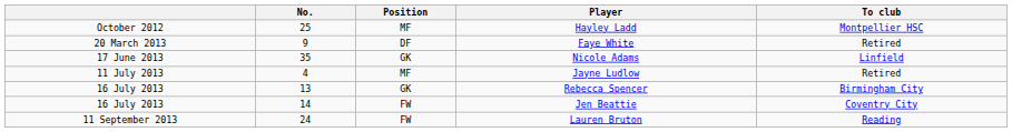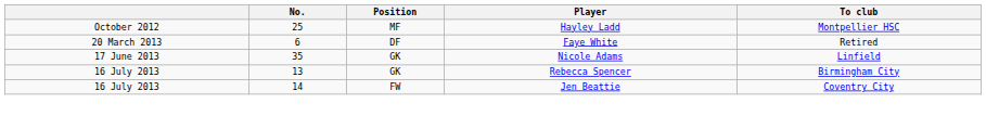Faye White | No.: 9 -> 6
- row: 11 July 2013 | 4 | MF | Jayne Ludlow | Retired
- row: 11 September 2013 | 24 | FW | Lauren Bruton | Reading
